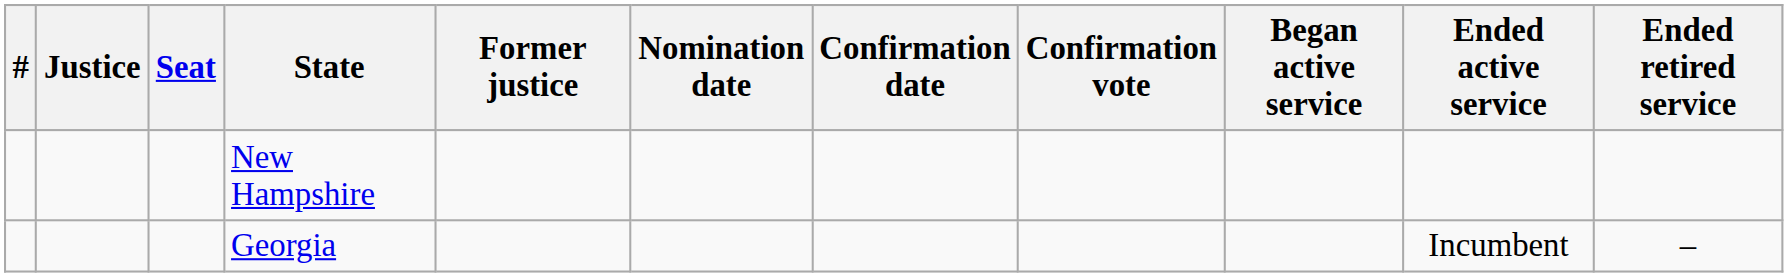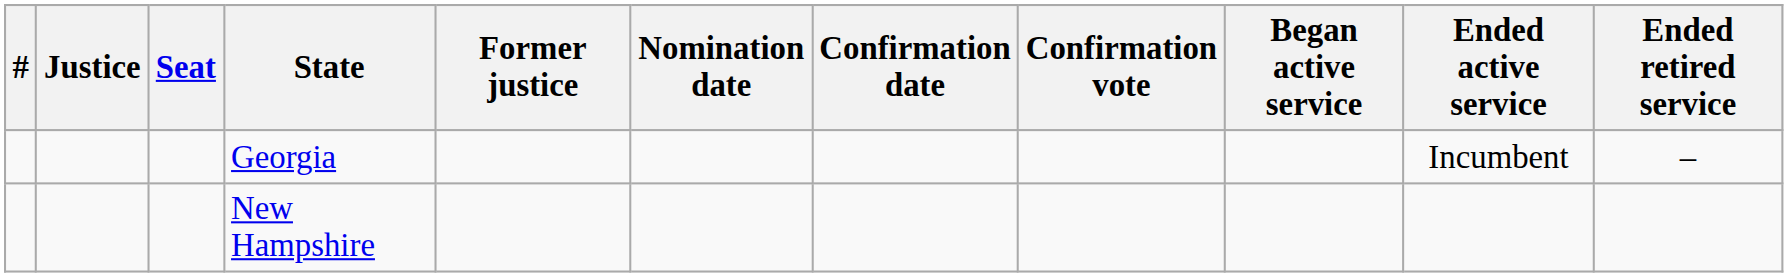rows swapped: New Hampshire <-> Georgia
